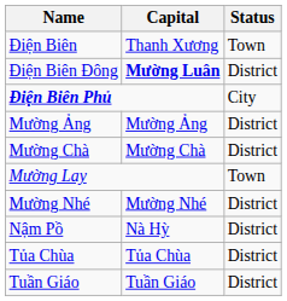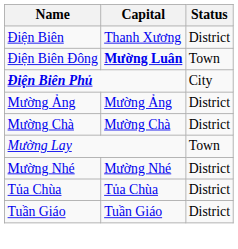Điện Biên | Status: Town -> District
Điện Biên Đông | Status: District -> Town
- row: Nậm Pồ | Nà Hỳ | District
